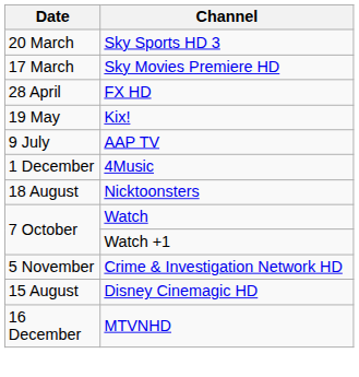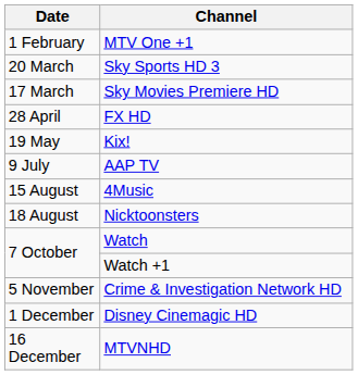+ row: 1 February | MTV One +1
4Music | Date: 1 December -> 15 August
Disney Cinemagic HD | Date: 15 August -> 1 December
